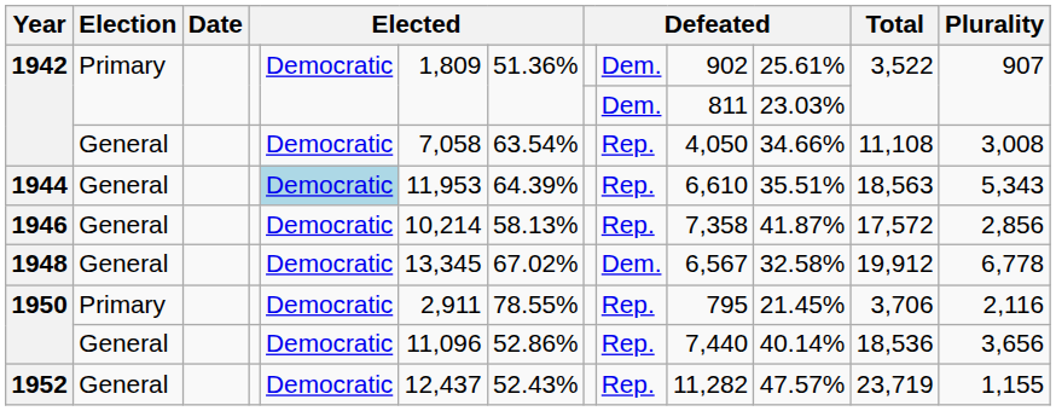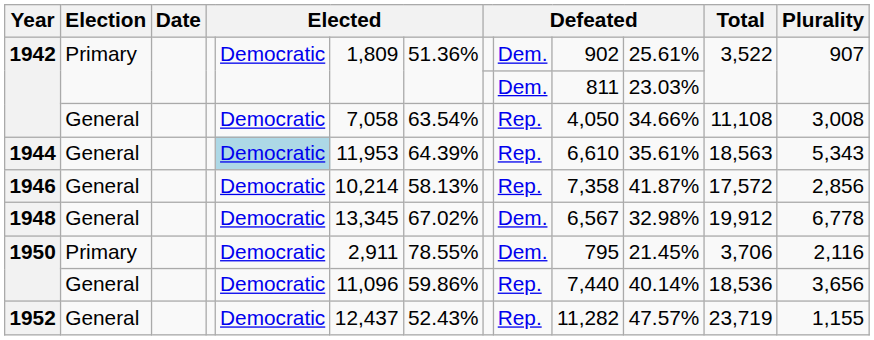1944 | column 11: 35.51% -> 35.61%
1948 | column 11: 32.58% -> 32.98%
1950 / Primary | column 9: Rep. -> Dem.
1950 / General | column 7: 52.86% -> 59.86%
